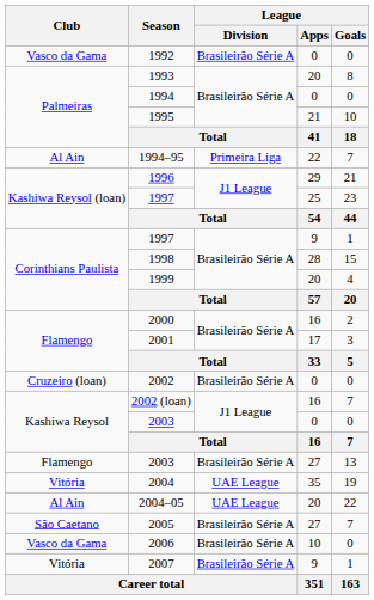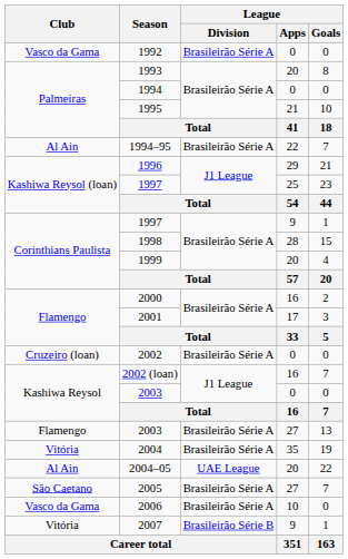1994–95 | League / Division: Primeira Liga -> Brasileirão Série A
2004 | League / Division: UAE League -> Brasileirão Série A
2007 | League / Division: Brasileirão Série A -> Brasileirão Série B
